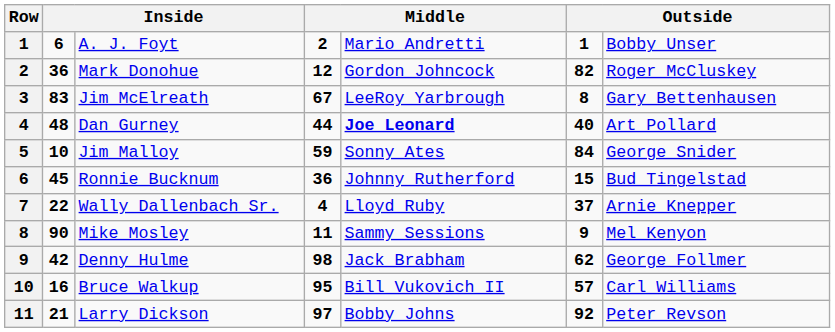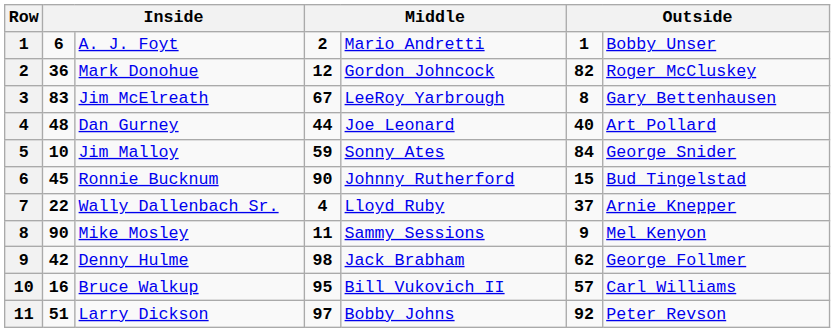Dan Gurney | column 5: bold -> normal
Ronnie Bucknum | column 4: 36 -> 90
Larry Dickson | column 2: 21 -> 51
